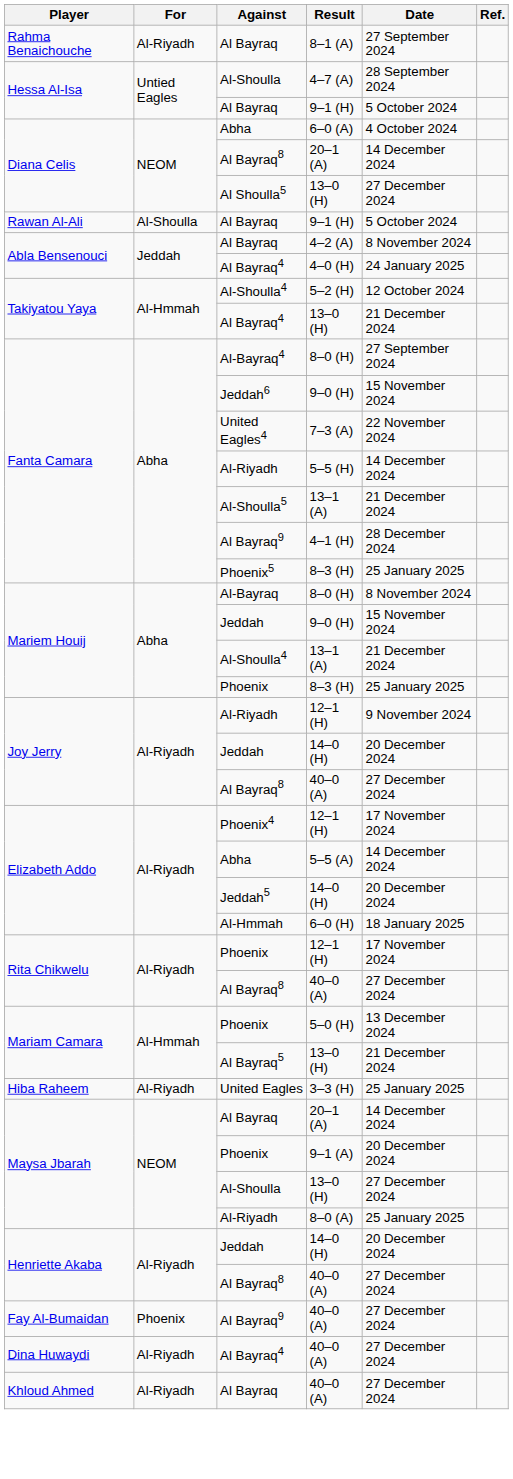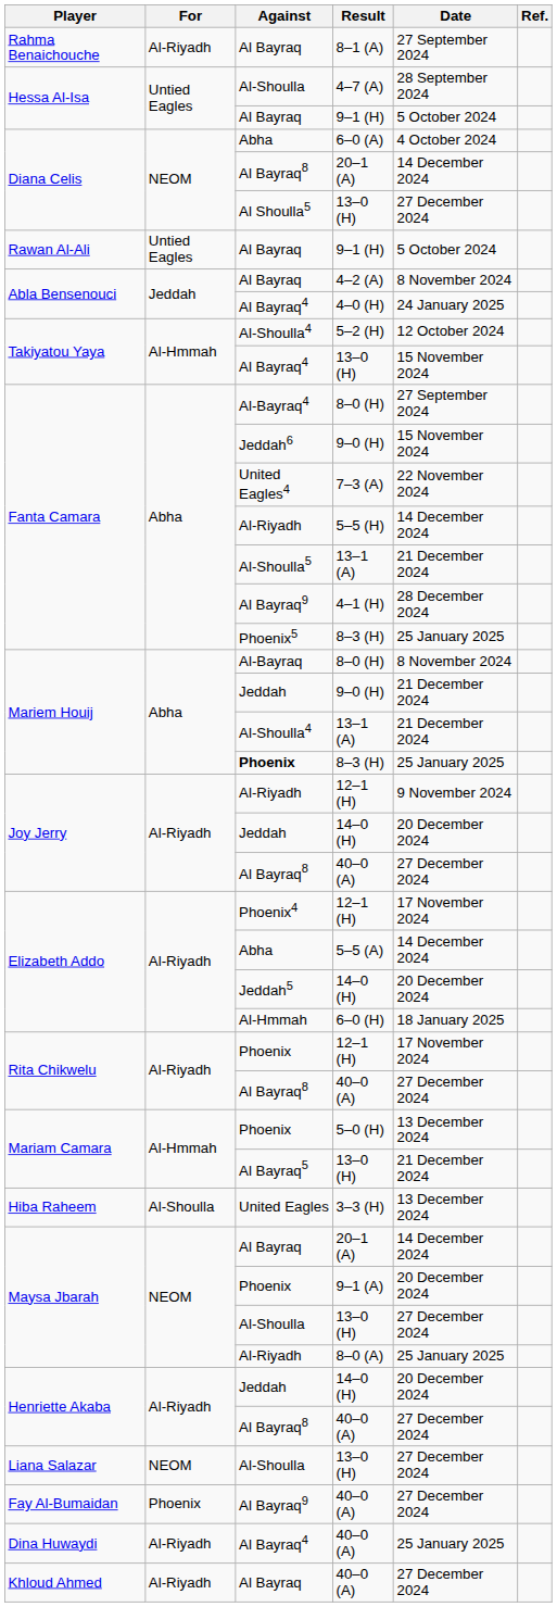Rawan Al-Ali / 9–1 (H) | For: Al-Shoulla -> Untied Eagles
Takiyatou Yaya / 13–0 (H) | Date: 21 December 2024 -> 15 November 2024
Mariem Houij / 9–0 (H) | Date: 15 November 2024 -> 21 December 2024
Mariem Houij / 8–3 (H) | Against: normal -> bold
3–3 (H) | For: Al-Riyadh -> Al-Shoulla
3–3 (H) | Date: 25 January 2025 -> 13 December 2024
+ row: Liana Salazar | NEOM | Al-Shoulla | 13–0 (H) | 27 December 2024
Dina Huwaydi / 40–0 (A) | Date: 27 December 2024 -> 25 January 2025
